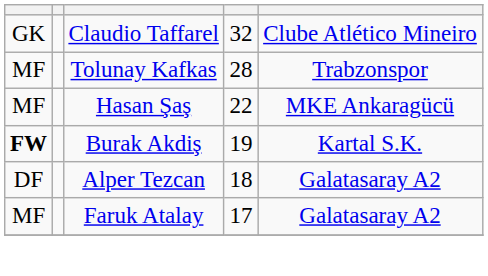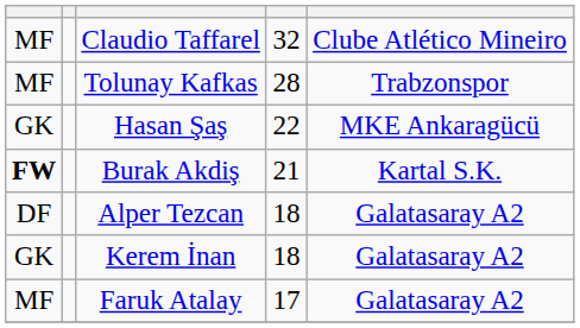Claudio Taffarel | column 1: GK -> MF
Hasan Şaş | column 1: MF -> GK
Burak Akdiş | column 4: 19 -> 21
+ row: GK | Kerem İnan | 18 | Galatasaray A2
